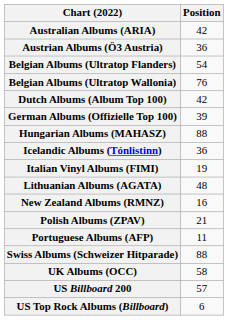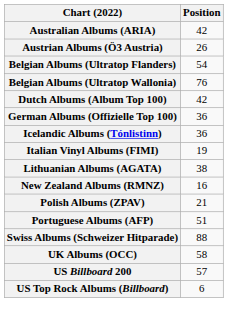Austrian Albums (Ö3 Austria) | Position: 36 -> 26
German Albums (Offizielle Top 100) | Position: 39 -> 36
- row: Hungarian Albums (MAHASZ) | 88
Lithuanian Albums (AGATA) | Position: 48 -> 38
Portuguese Albums (AFP) | Position: 11 -> 51
